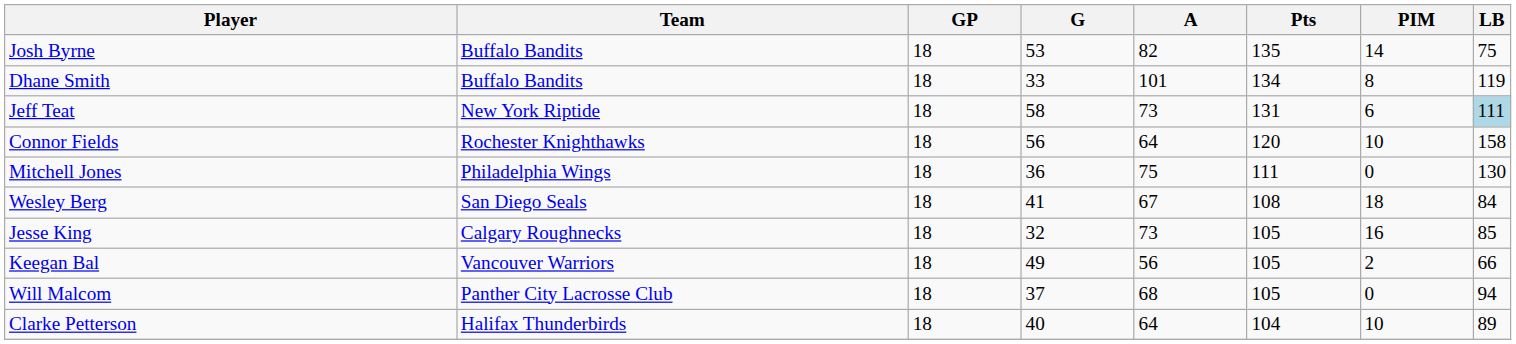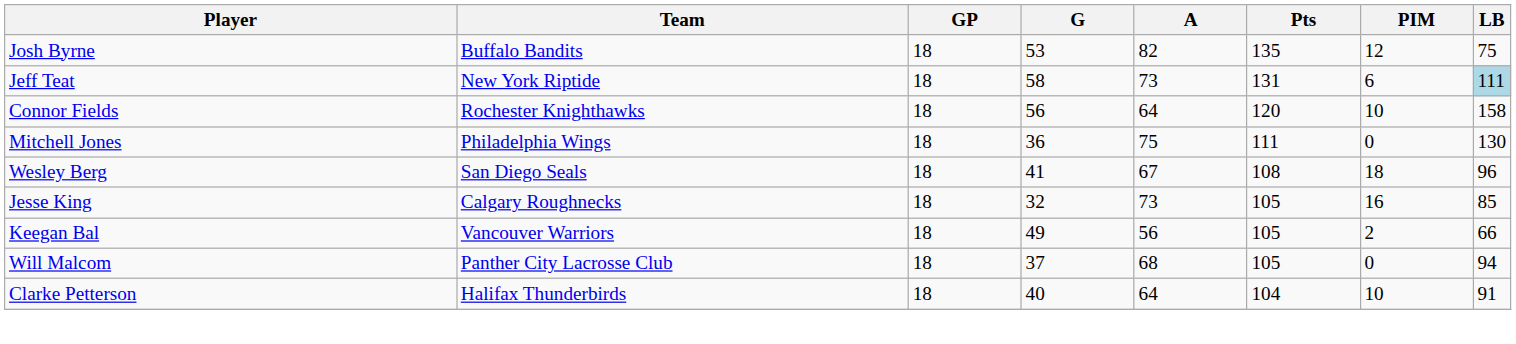Josh Byrne | PIM: 14 -> 12
- row: Dhane Smith | Buffalo Bandits | 18 | 33 | 101 | 134 | 8 | 119
Wesley Berg | LB: 84 -> 96
Clarke Petterson | LB: 89 -> 91
